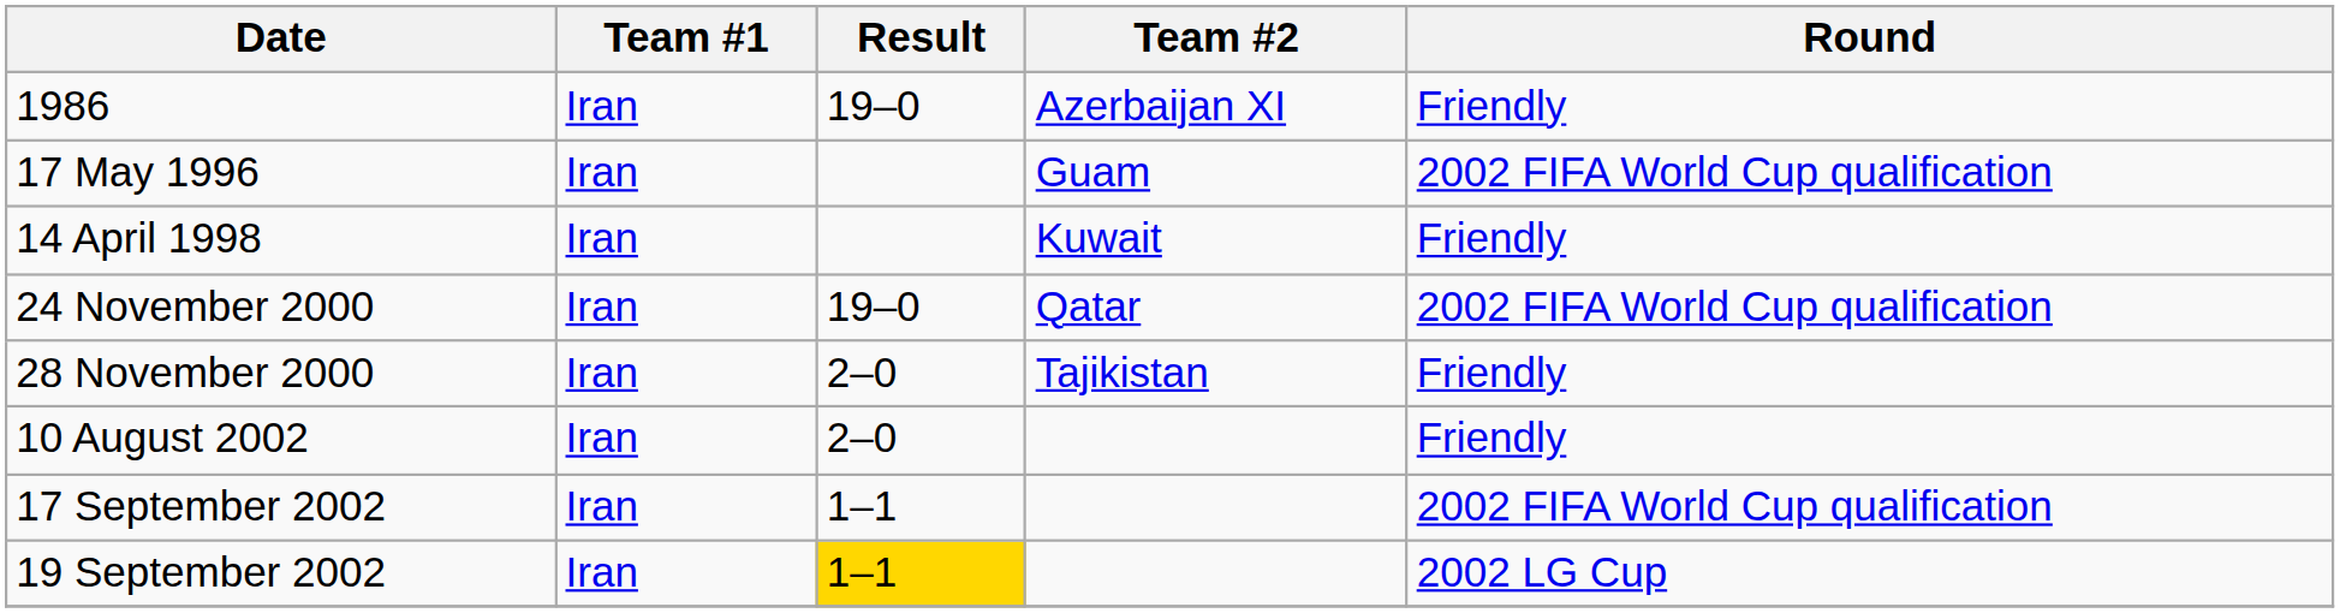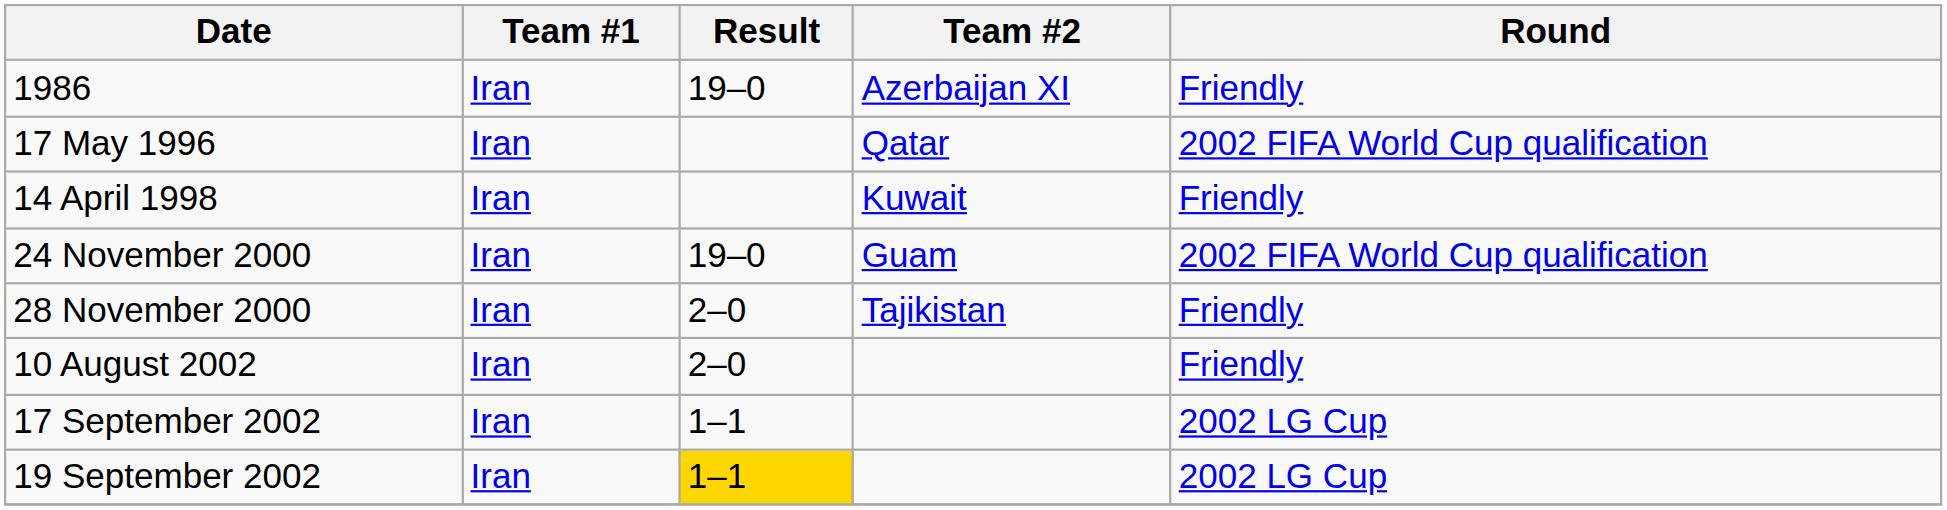17 May 1996 | Team #2: Guam -> Qatar
24 November 2000 | Team #2: Qatar -> Guam
17 September 2002 | Round: 2002 FIFA World Cup qualification -> 2002 LG Cup
